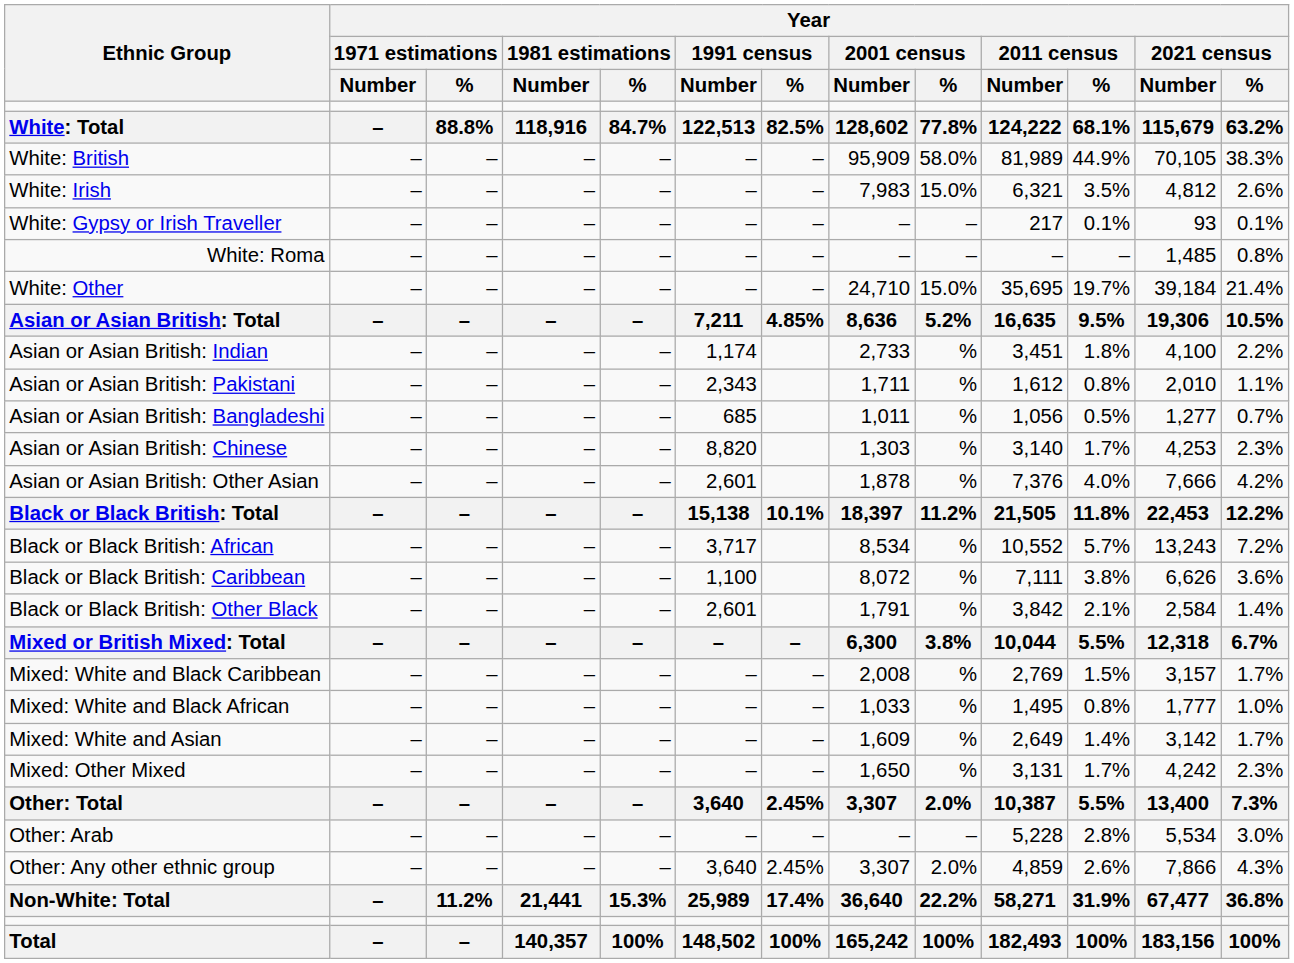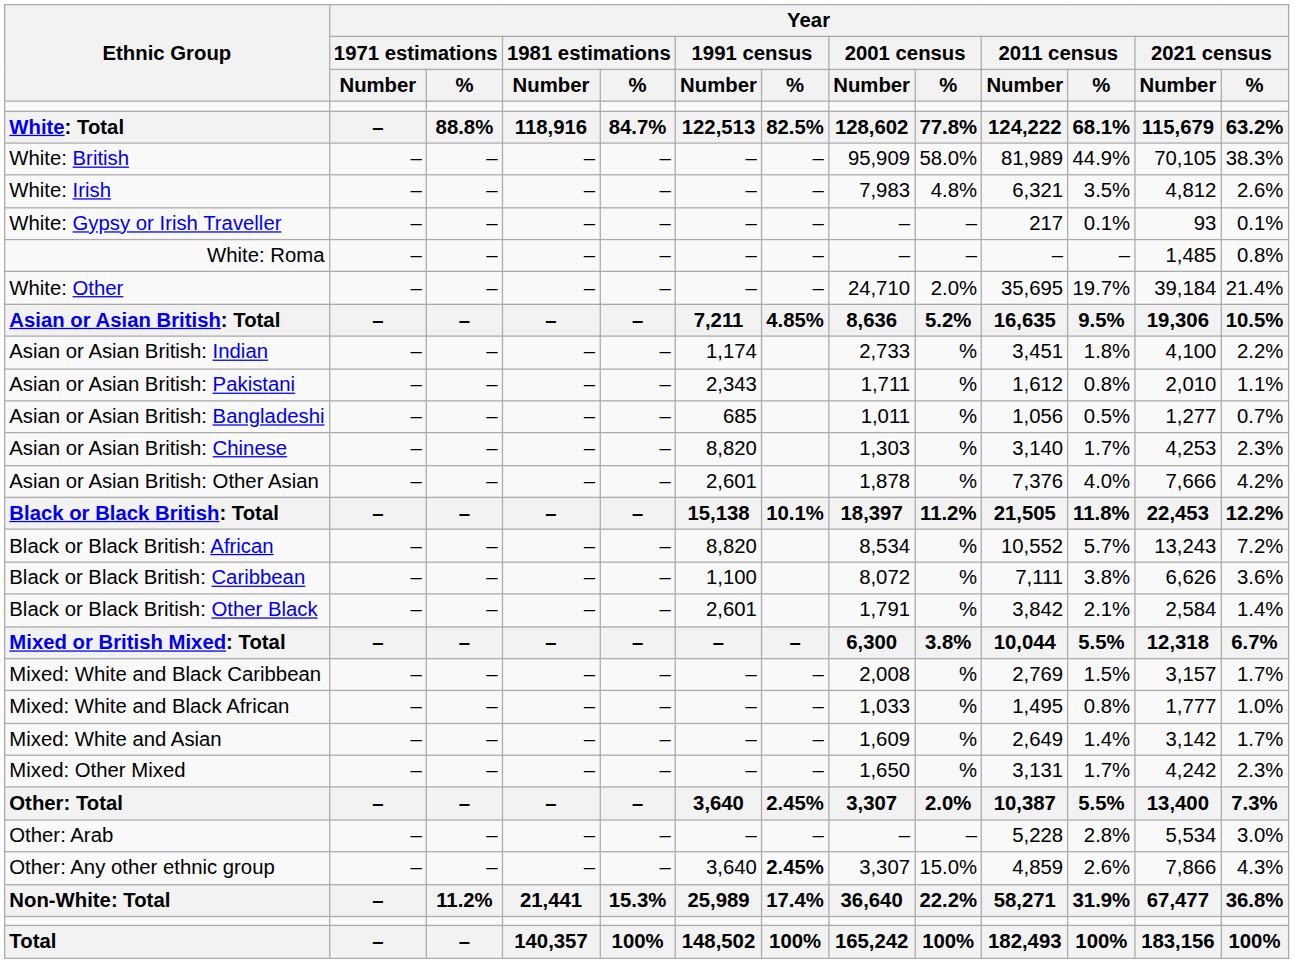White: Irish | Year / 2001 census / %: 15.0% -> 4.8%
White: Other | Year / 2001 census / %: 15.0% -> 2.0%
Black or Black British: African | Year / 1991 census / Number: 3,717 -> 8,820
Other: Any other ethnic group | Year / 1991 census / %: normal -> bold
Other: Any other ethnic group | Year / 2001 census / %: 2.0% -> 15.0%
